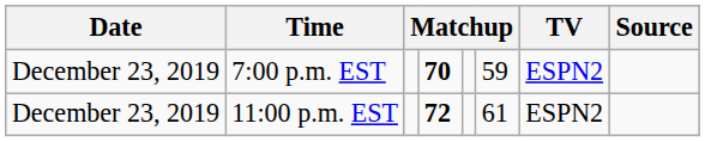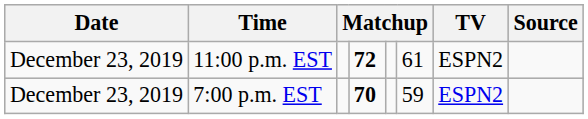rows swapped: 7:00 p.m. EST <-> 11:00 p.m. EST
